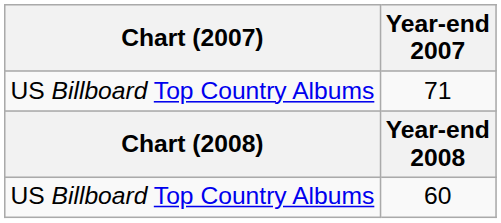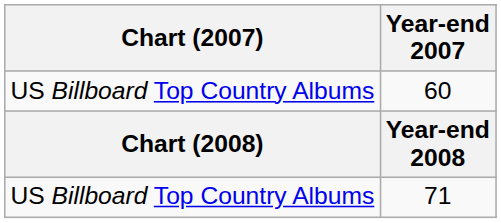rows swapped: 60 <-> 71
